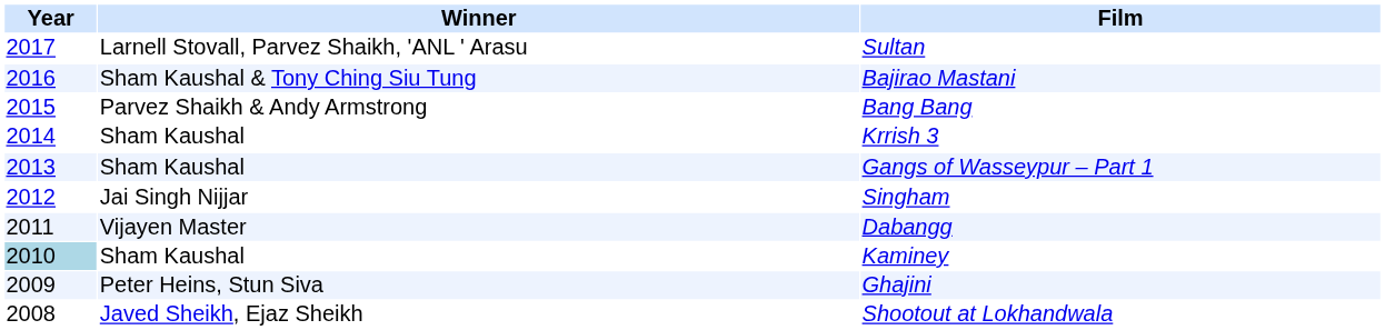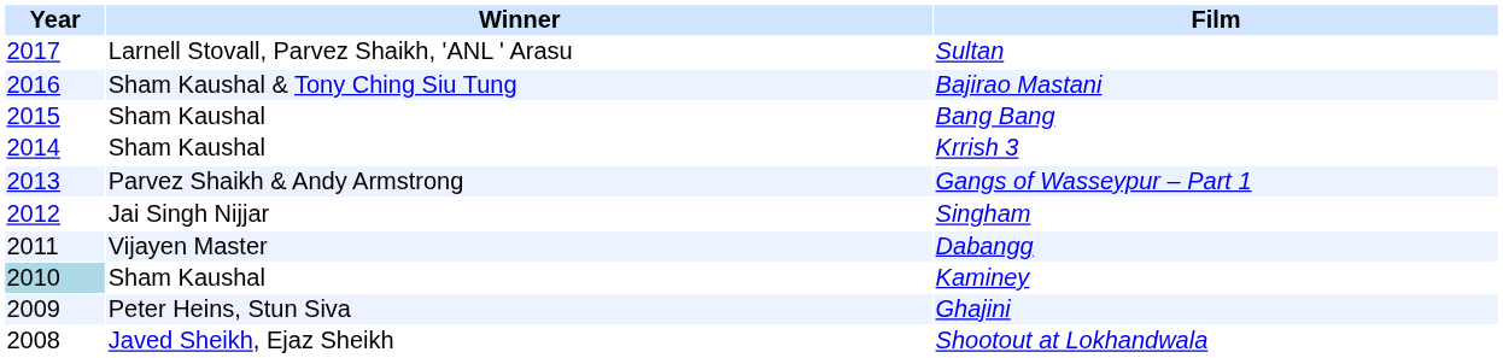Bang Bang | Winner: Parvez Shaikh & Andy Armstrong -> Sham Kaushal
Gangs of Wasseypur – Part 1 | Winner: Sham Kaushal -> Parvez Shaikh & Andy Armstrong
